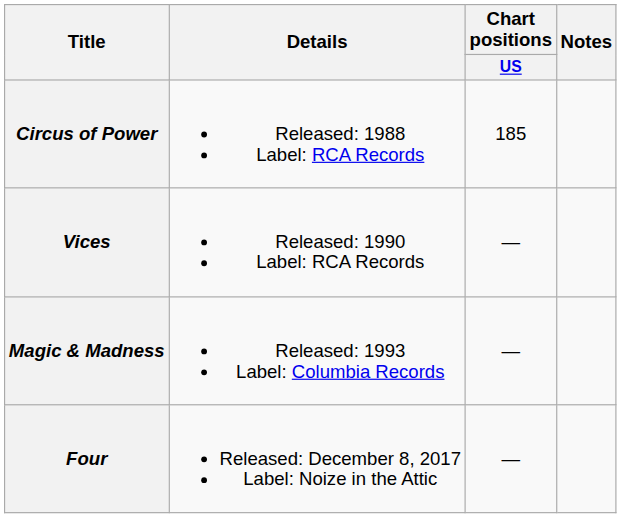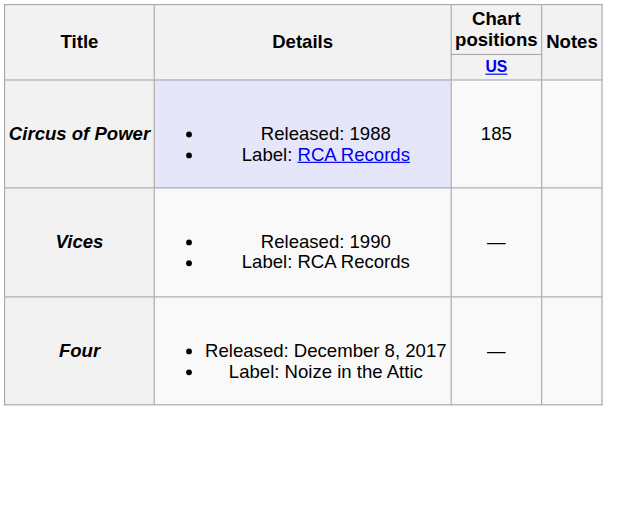Circus of Power | Details: no background -> lavender background
- row: Magic & Madness | Released: 1993 Label: Columbia Records | —
